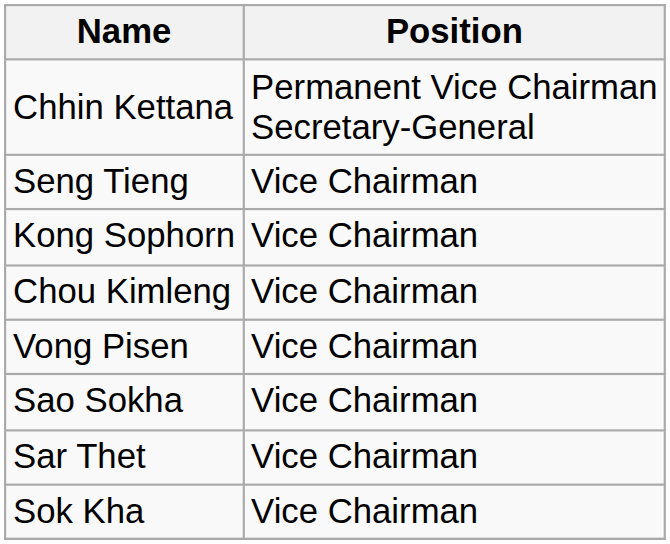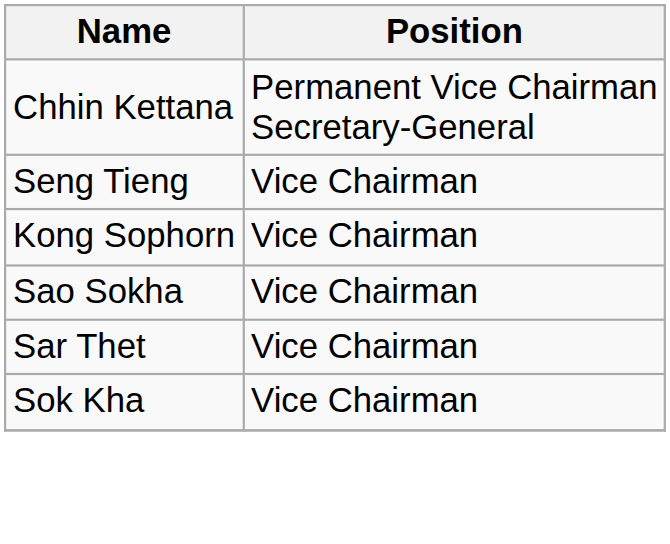- row: Chou Kimleng | Vice Chairman
- row: Vong Pisen | Vice Chairman
